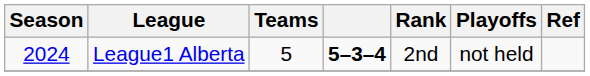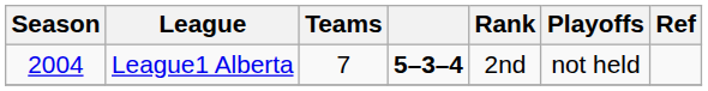League1 Alberta | Season: 2024 -> 2004
League1 Alberta | Teams: 5 -> 7
